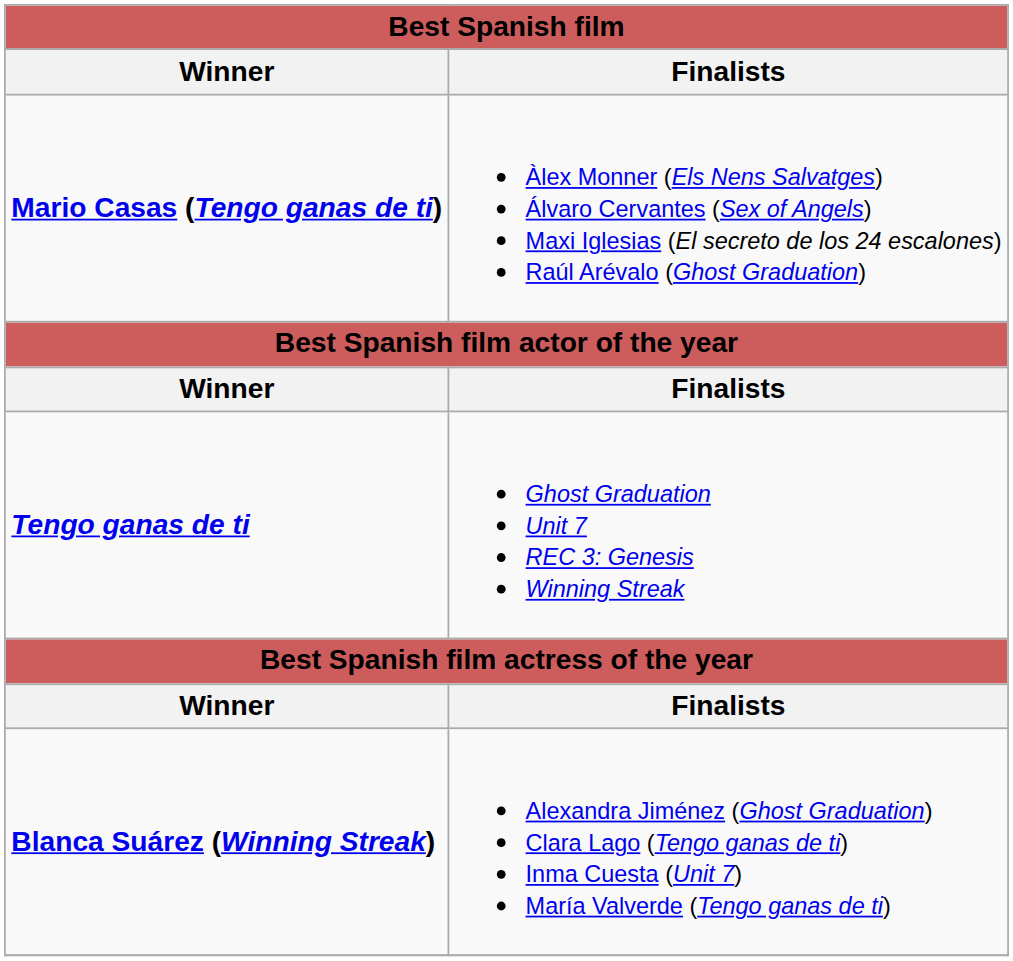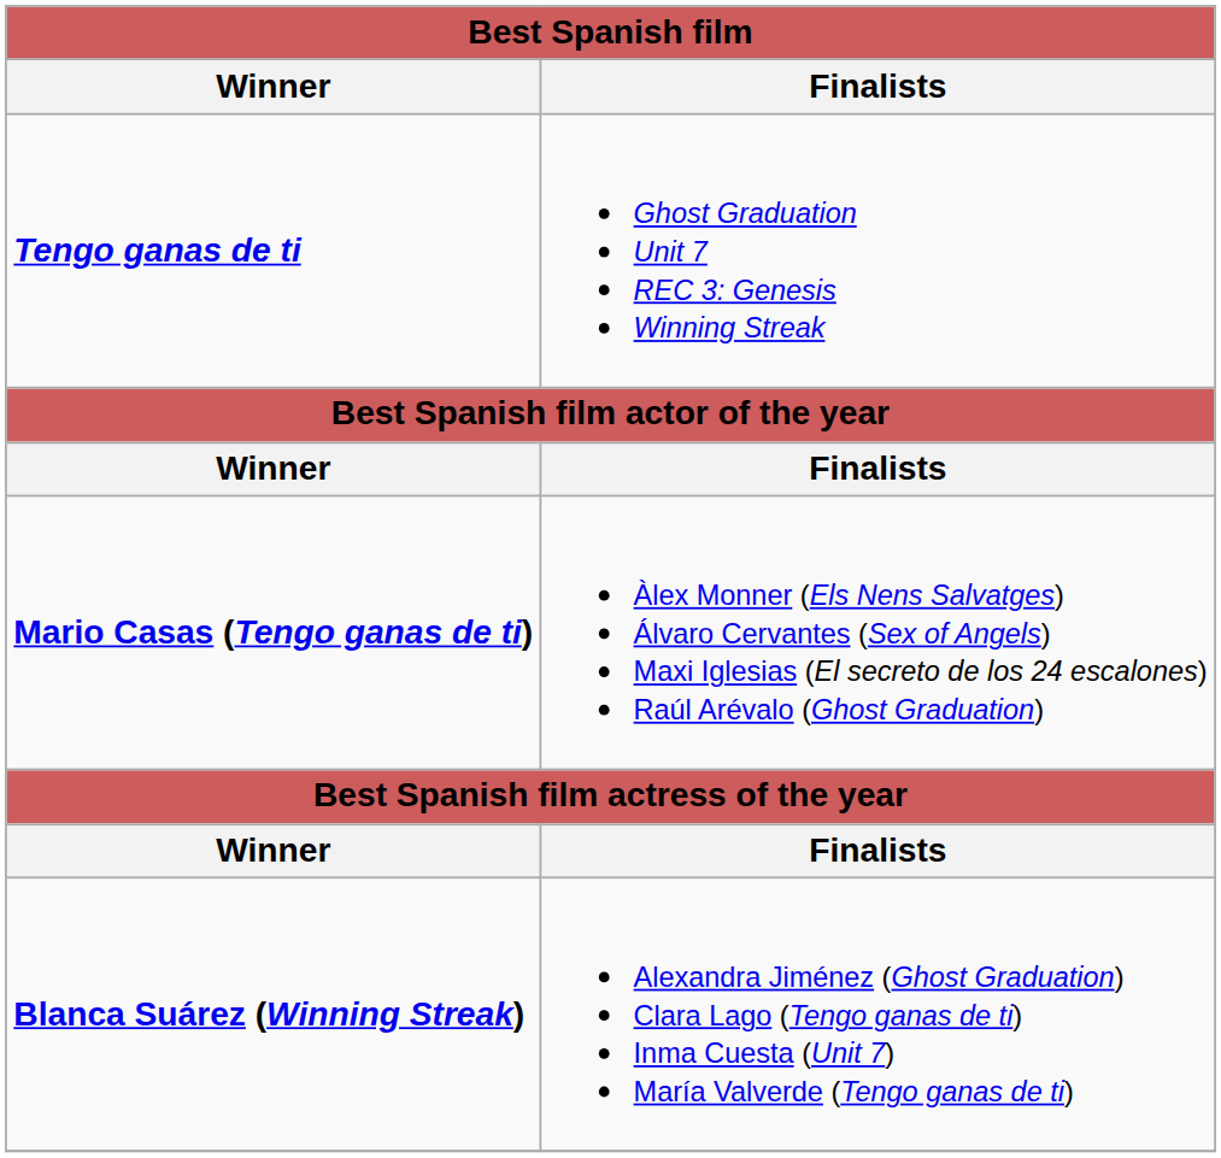rows swapped: Tengo ganas de ti <-> Mario Casas (Tengo ganas de ti)
